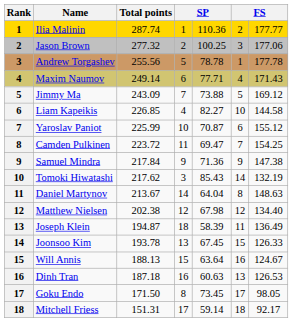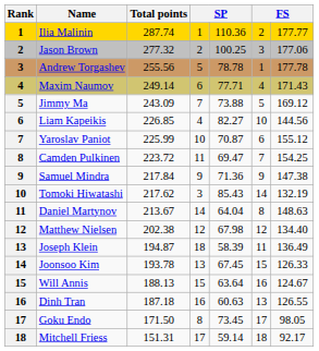Liam Kapeikis | column 7: 144.58 -> 144.56
Dinh Tran | column 7: 126.53 -> 126.55
